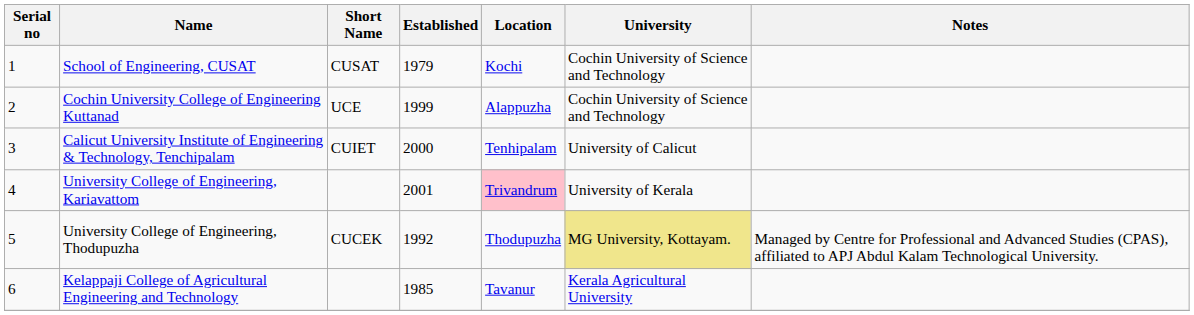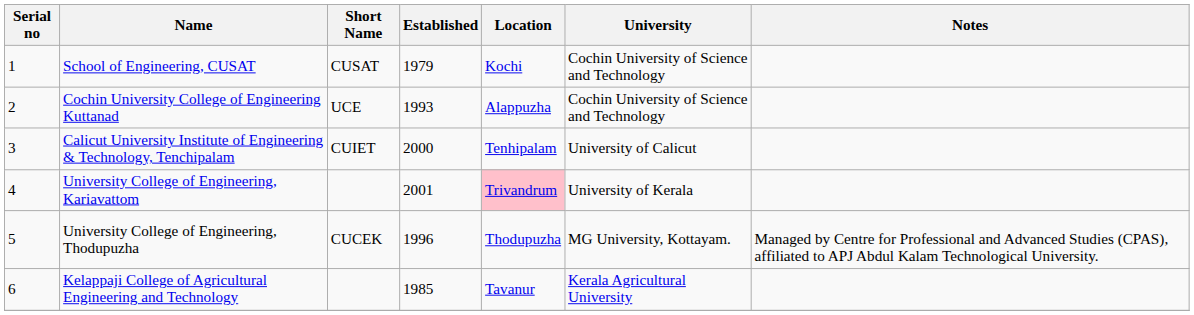Cochin University College of Engineering Kuttanad | Established: 1999 -> 1993
University College of Engineering, Thodupuzha | Established: 1992 -> 1996
University College of Engineering, Thodupuzha | University: khaki background -> no background
